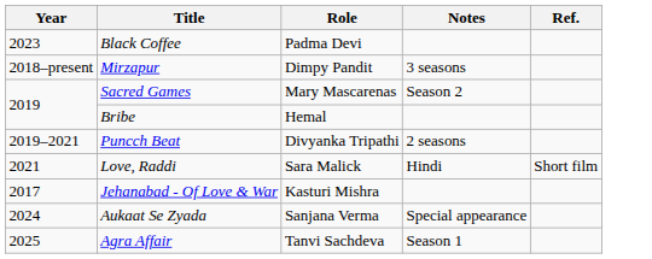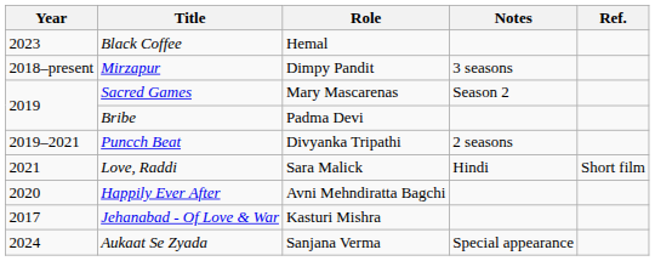Black Coffee | Role: Padma Devi -> Hemal
Bribe | Role: Hemal -> Padma Devi
+ row: 2020 | Happily Ever After | Avni Mehndiratta Bagchi
- row: 2025 | Agra Affair | Tanvi Sachdeva | Season 1
